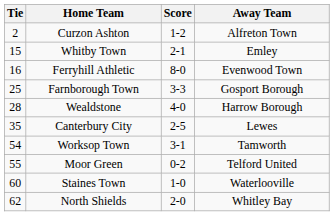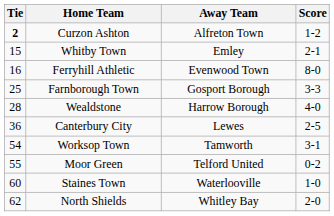columns swapped: Score <-> Away Team
Curzon Ashton | Tie: normal -> bold
Canterbury City | Tie: 35 -> 36
